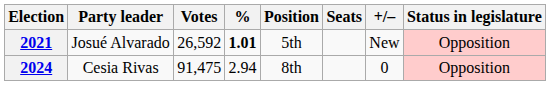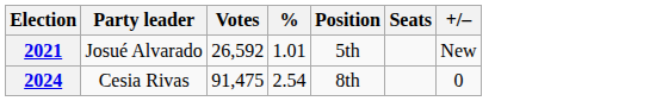- column: Status in legislature | Opposition | Opposition
2021 | %: bold -> normal
2024 | %: 2.94 -> 2.54
